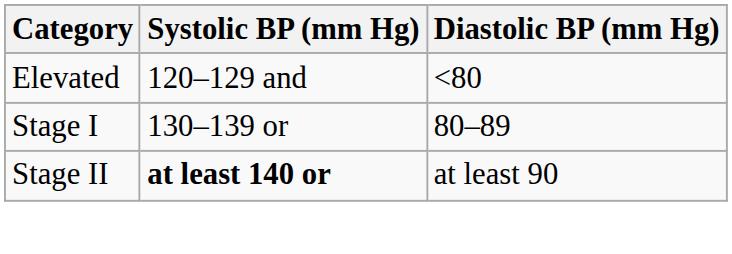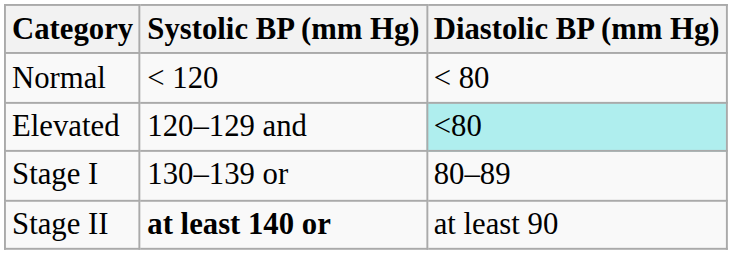+ row: Normal | < 120 | < 80
Elevated | Diastolic BP (mm Hg): no background -> paleturquoise background
